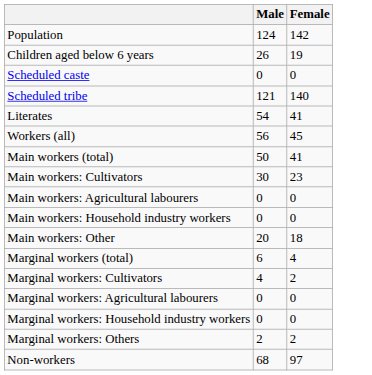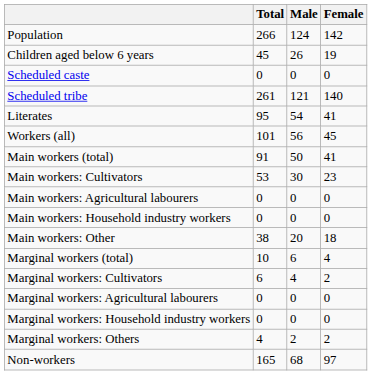+ column: Total | 266 | 45 | 0 | 261 | 95 | 101 | 91 | 53 | 0 | 0 | 38 | 10 | 6 | 0 | 0 | 4 | 165
